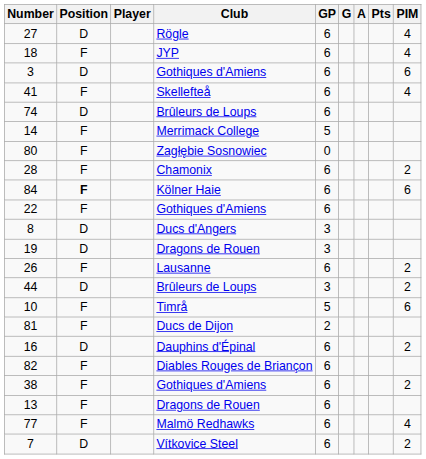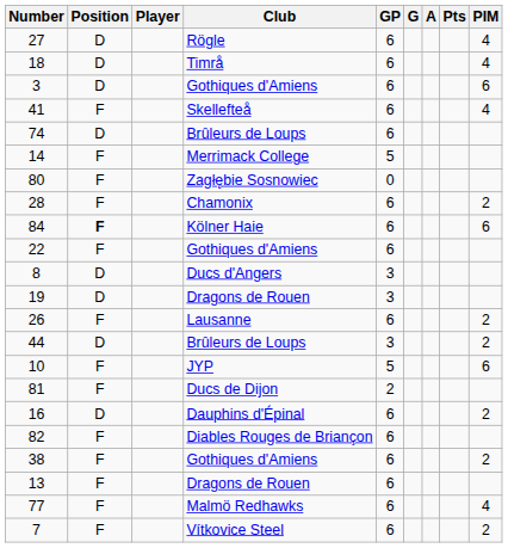18 | Position: F -> D
18 | Club: JYP -> Timrå
10 | Club: Timrå -> JYP
7 | Position: D -> F
